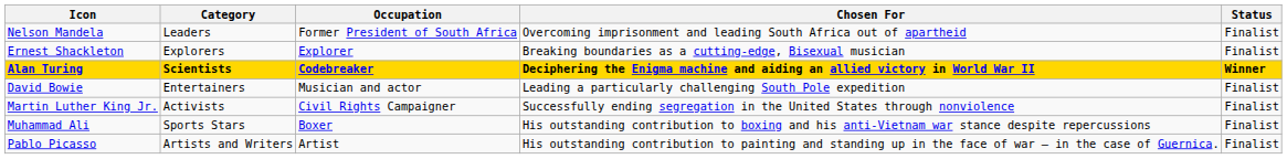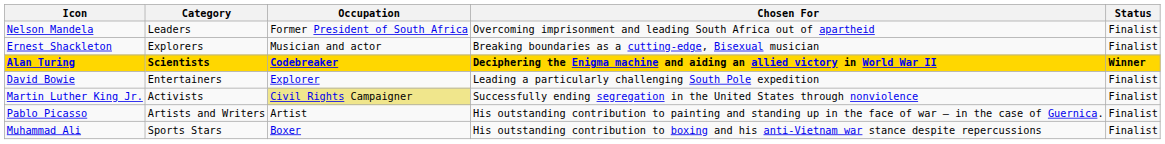Ernest Shackleton | Occupation: Explorer -> Musician and actor
David Bowie | Occupation: Musician and actor -> Explorer
Martin Luther King Jr. | Occupation: no background -> khaki background
rows swapped: Muhammad Ali <-> Pablo Picasso
